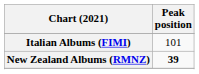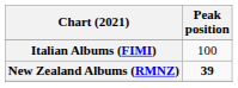Italian Albums (FIMI) | Peak position: 101 -> 100
